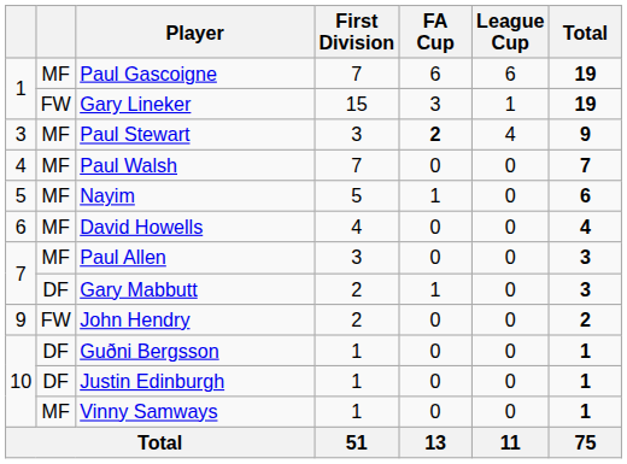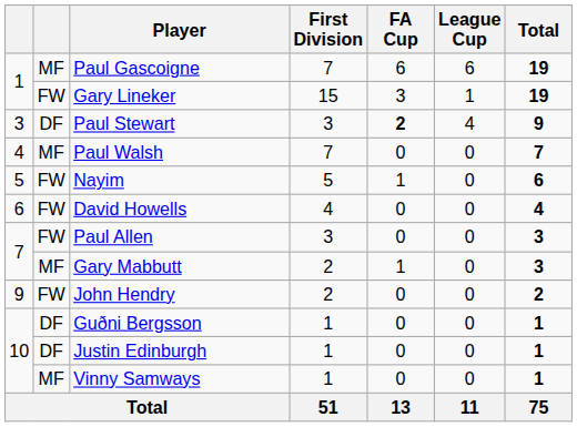Paul Stewart | column 2: MF -> DF
Nayim | column 2: MF -> FW
David Howells | column 2: MF -> FW
Paul Allen | column 2: MF -> FW
Gary Mabbutt | column 2: DF -> MF
